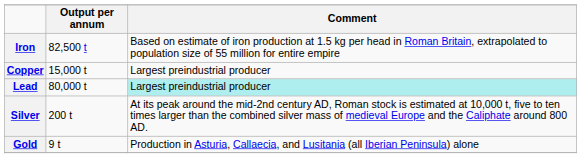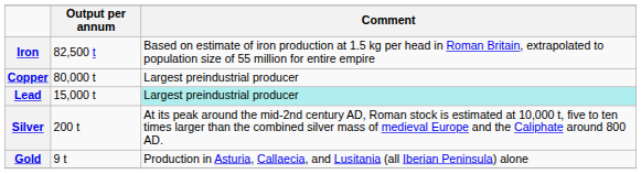Copper | Output per annum: 15,000 t -> 80,000 t
Lead | Output per annum: 80,000 t -> 15,000 t
